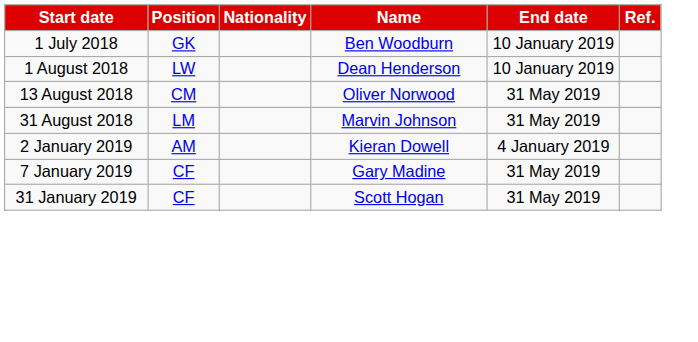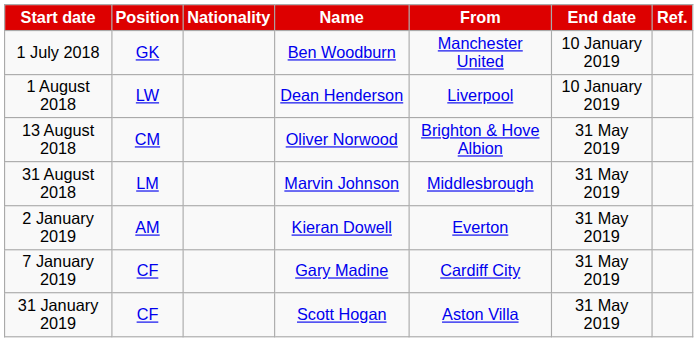+ column: From | Manchester United | Liverpool | Brighton & Hove Albion | Middlesbrough | Everton | Cardiff City | Aston Villa
2 January 2019 | End date: 4 January 2019 -> 31 May 2019
